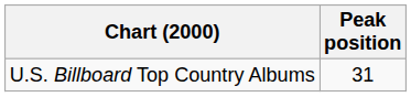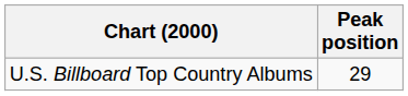U.S. Billboard Top Country Albums | Peak position: 31 -> 29
